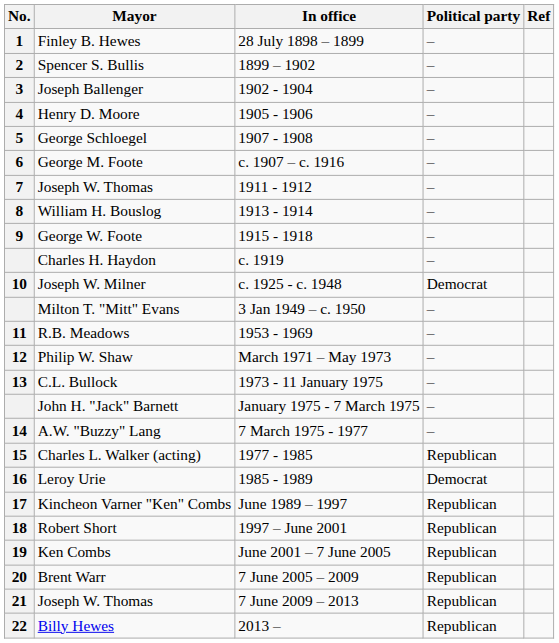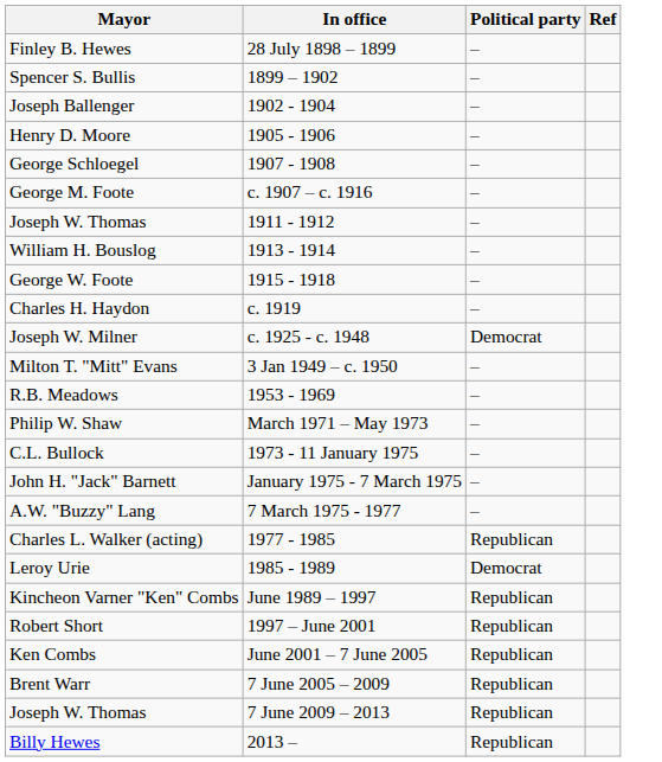- column: No. | 1 | 2 | 3 | 4 | 5 | 6 | 7 | 8 | 9 | 10 | 11 | 12 | 13 | 14 | 15 | 16 | 17 | 18 | 19 | 20 | 21 | 22
